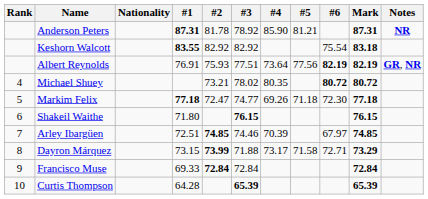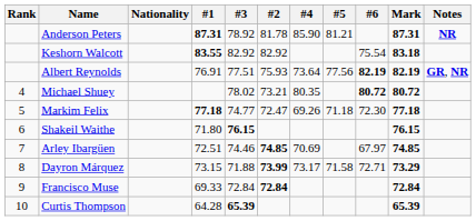columns swapped: #2 <-> #3
Arley Ibargüen | #4: 70.39 -> 70.69
